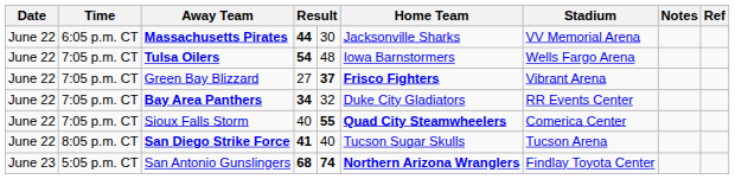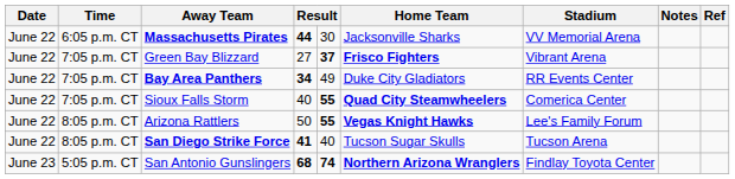- row: June 22 | 7:05 p.m. CT | Tulsa Oilers | 54 | 48 | Iowa Barnstormers | Wells Fargo Arena
Bay Area Panthers | column 5: 32 -> 49
+ row: June 22 | 8:05 p.m. CT | Arizona Rattlers | 50 | 55 | Vegas Knight Hawks | Lee's Family Forum
